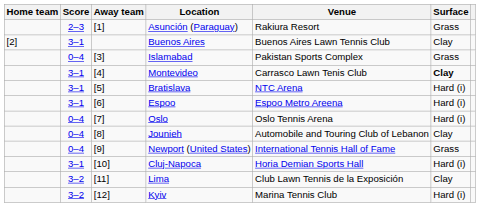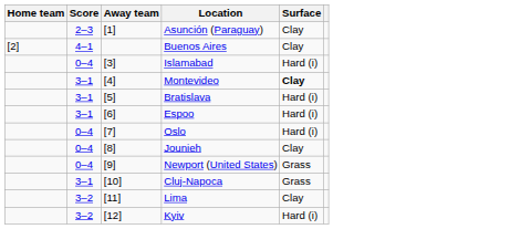- column: Venue | Rakiura Resort | Buenos Aires Lawn Tennis Club | Pakistan Sports Complex | Carrasco Lawn Tenis Club | NTC Arena | Espoo Metro Areena | Oslo Tennis Arena | Automobile and Touring Club of Lebanon | International Tennis Hall of Fame | Horia Demian Sports Hall | Club Lawn Tennis de la Exposición | Marina Tennis Club
Asunción (Paraguay) | Surface: Grass -> Clay
Buenos Aires | Score: 3–1 -> 4–1
Islamabad | Surface: Grass -> Hard (i)
Cluj-Napoca | Surface: Hard (i) -> Grass
